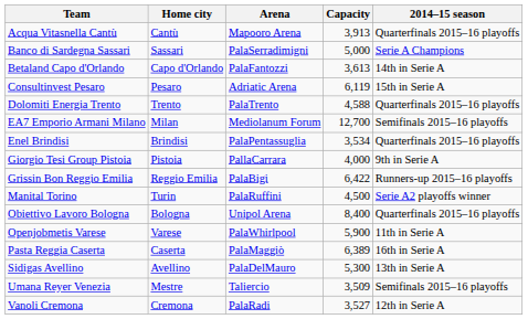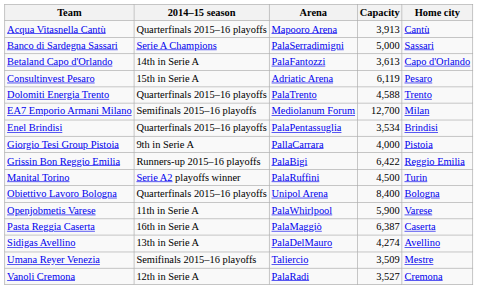columns swapped: Home city <-> 2014–15 season
Pasta Reggia Caserta | Capacity: 6,389 -> 6,387
Sidigas Avellino | Capacity: 5,300 -> 4,274
